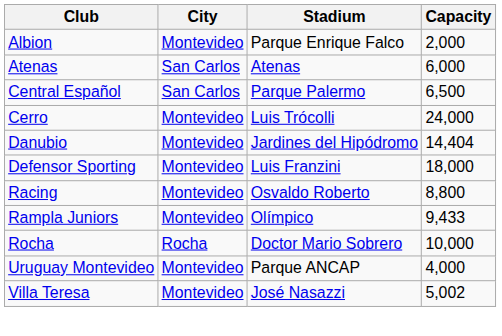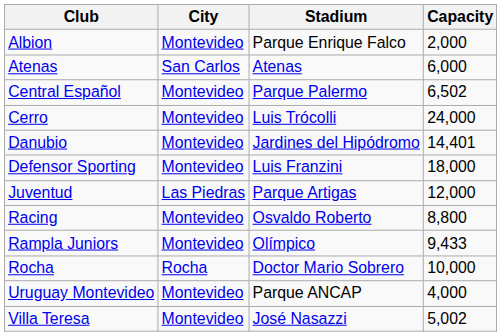Central Español | City: San Carlos -> Montevideo
Central Español | Capacity: 6,500 -> 6,502
Danubio | Capacity: 14,404 -> 14,401
+ row: Juventud | Las Piedras | Parque Artigas | 12,000
